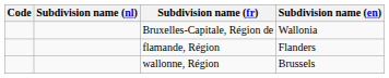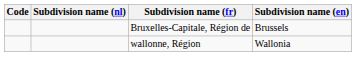Bruxelles-Capitale, Région de | Subdivision name (en): Wallonia -> Brussels
- row: flamande, Région | Flanders
wallonne, Région | Subdivision name (en): Brussels -> Wallonia
